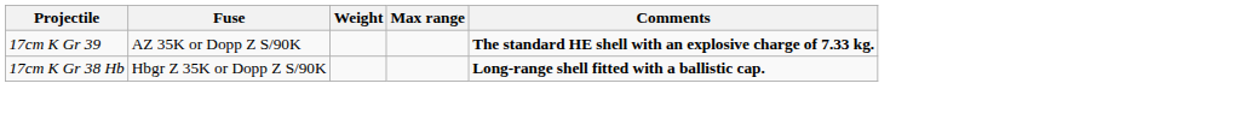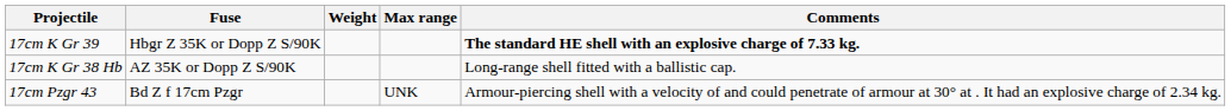17cm K Gr 39 | Fuse: AZ 35K or Dopp Z S/90K -> Hbgr Z 35K or Dopp Z S/90K
17cm K Gr 38 Hb | Fuse: Hbgr Z 35K or Dopp Z S/90K -> AZ 35K or Dopp Z S/90K
17cm K Gr 38 Hb | Comments: bold -> normal
+ row: 17cm Pzgr 43 | Bd Z f 17cm Pzgr | UNK | Armour-piercing shell with a velocity of and could penetrate of armour at 30° at . It had an explosive charge of 2.34 kg.
